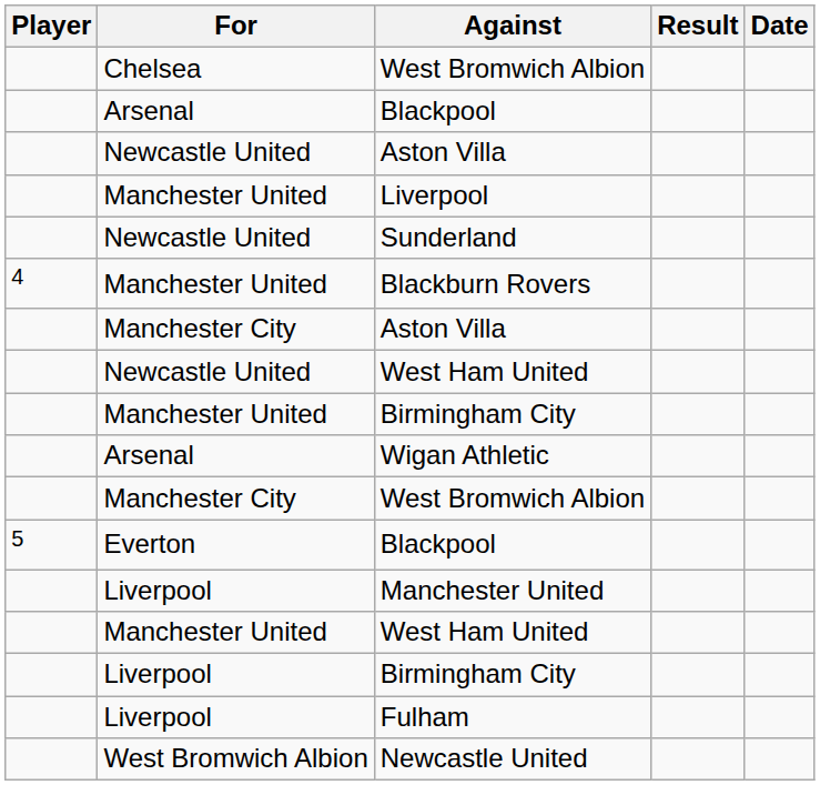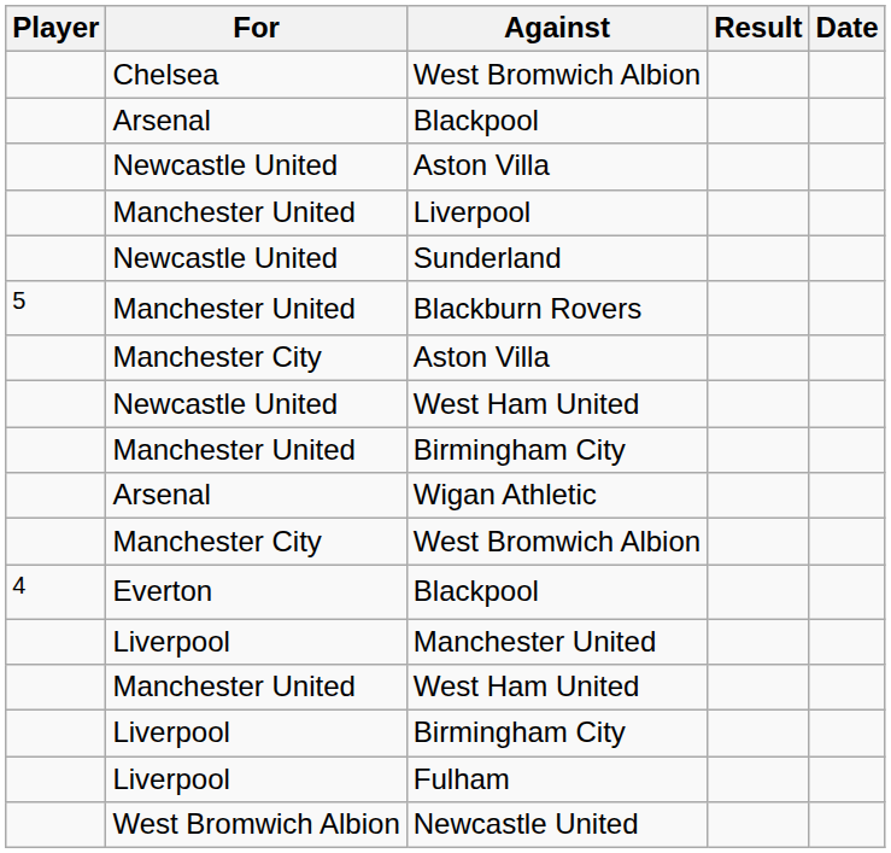Blackburn Rovers | Player: 4 -> 5
Everton / Blackpool | Player: 5 -> 4
